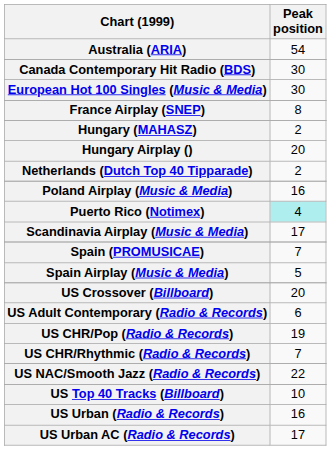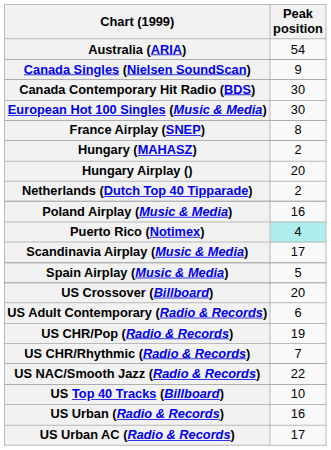+ row: Canada Singles (Nielsen SoundScan) | 9
- row: Spain (PROMUSICAE) | 7
